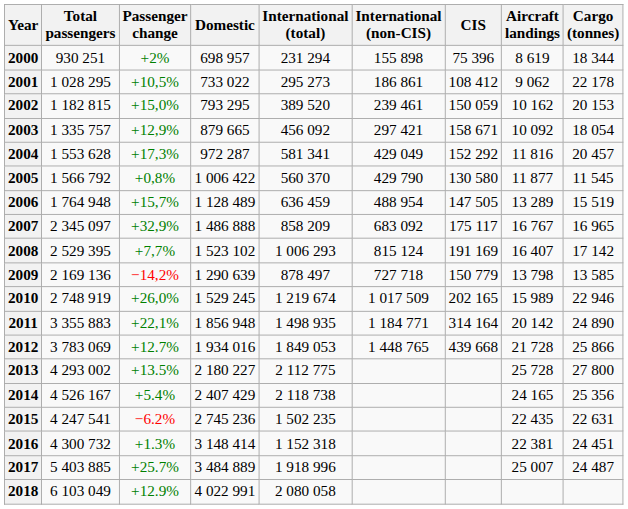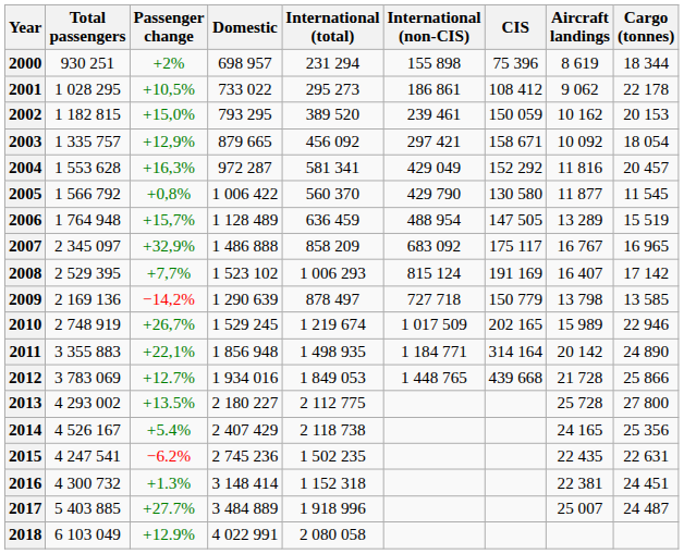2004 | Passenger change: +17,3% -> +16,3%
2010 | Passenger change: +26,0% -> +26,7%
2017 | Passenger change: +25.7% -> +27.7%
